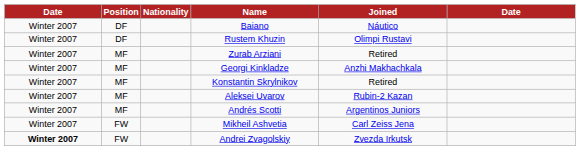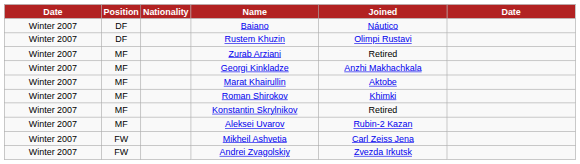+ row: Winter 2007 | MF | Marat Khairullin | Aktobe
+ row: Winter 2007 | MF | Roman Shirokov | Khimki
- row: Winter 2007 | MF | Andrés Scotti | Argentinos Juniors
Andrei Zvagolskiy | column 1: bold -> normal
